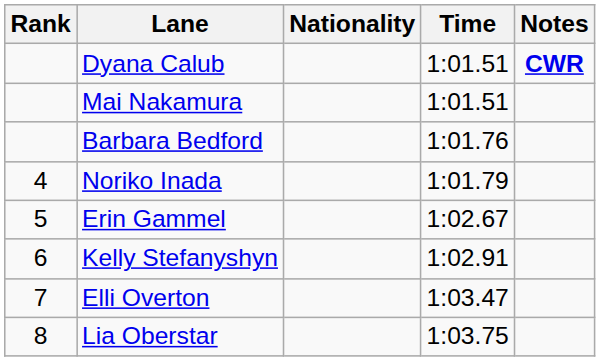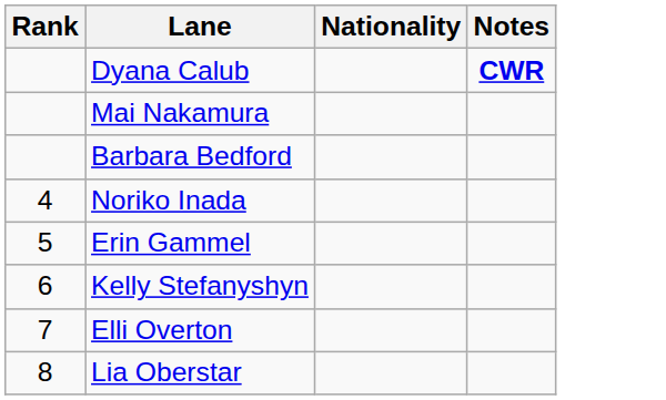- column: Time | 1:01.51 | 1:01.51 | 1:01.76 | 1:01.79 | 1:02.67 | 1:02.91 | 1:03.47 | 1:03.75
